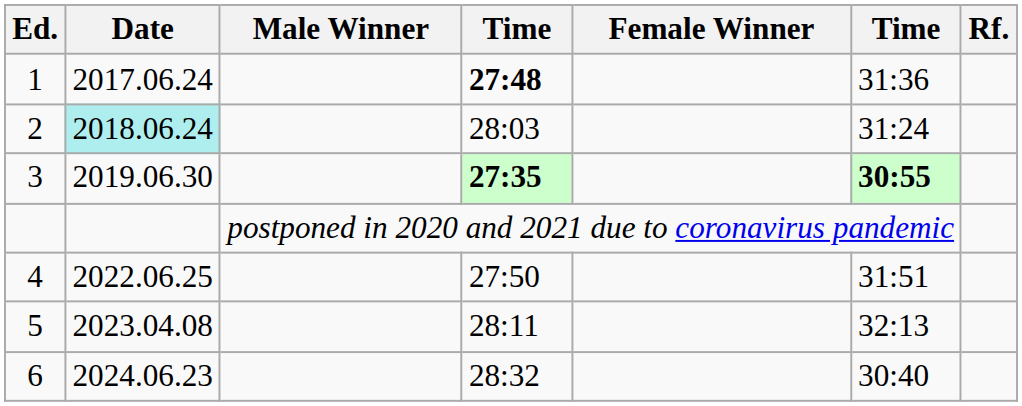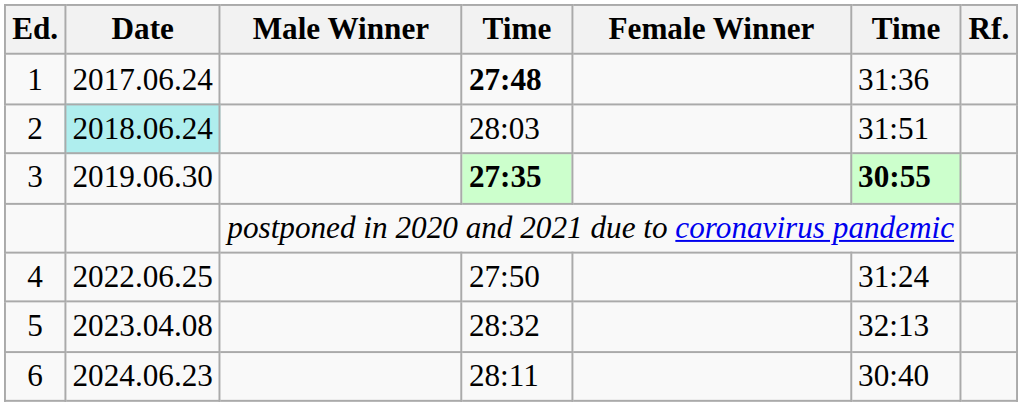2 | column 6: 31:24 -> 31:51
4 | column 6: 31:51 -> 31:24
5 | column 4: 28:11 -> 28:32
6 | column 4: 28:32 -> 28:11
